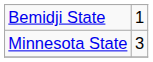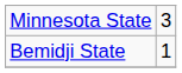rows swapped: Minnesota State <-> Bemidji State
